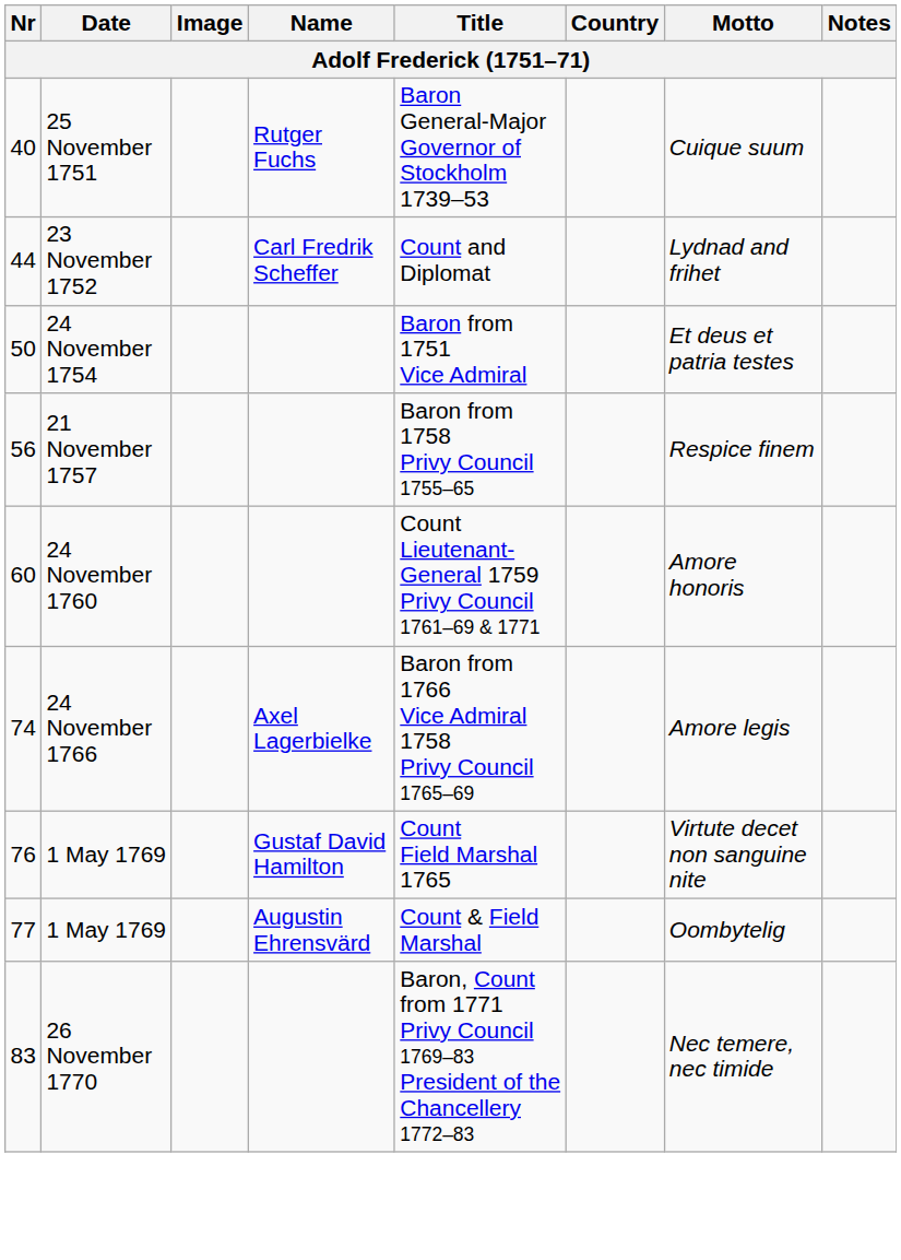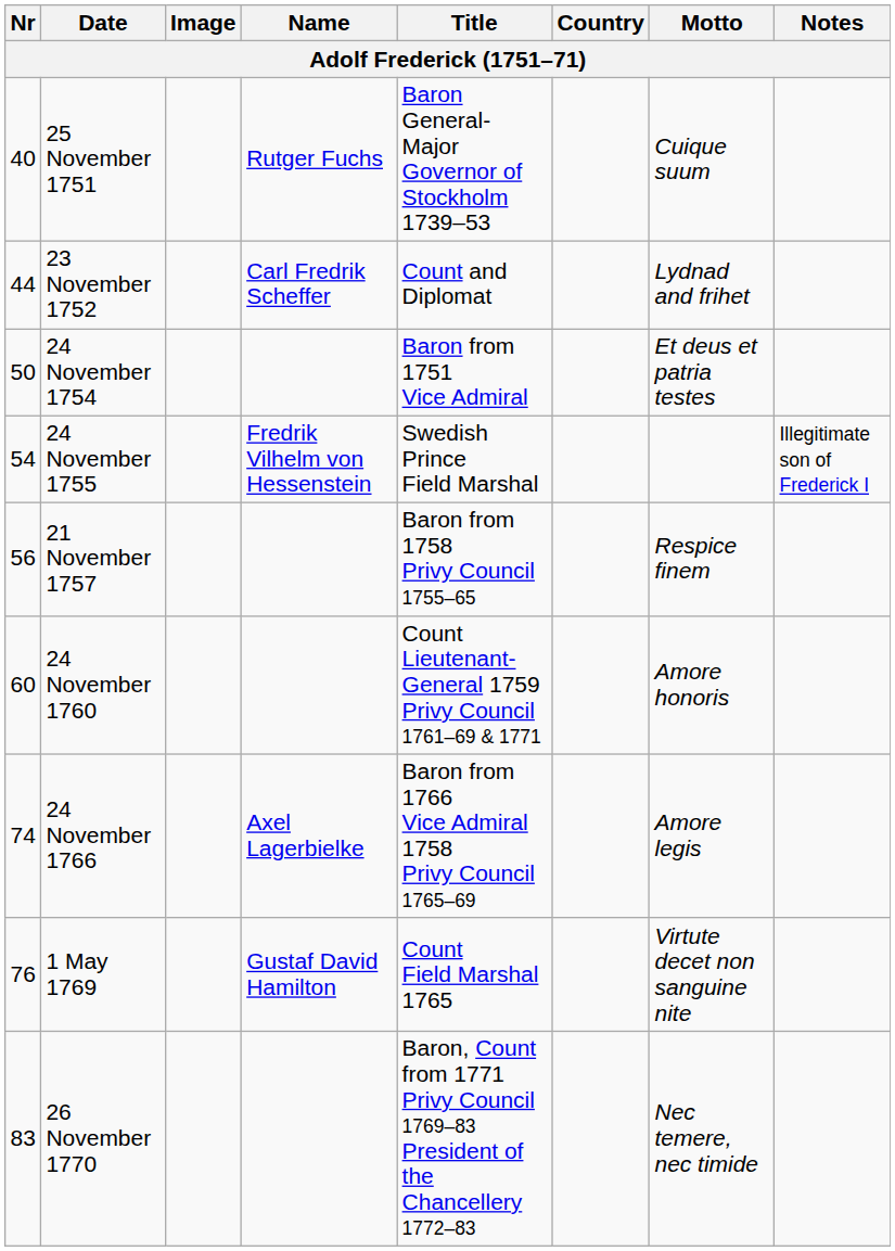+ row: 54 | 24 November 1755 | Fredrik Vilhelm von Hessenstein | Swedish Prince Field Marshal | Illegitimate son of Frederick I
- row: 77 | 1 May 1769 | Augustin Ehrensvärd | Count & Field Marshal | Oombytelig
